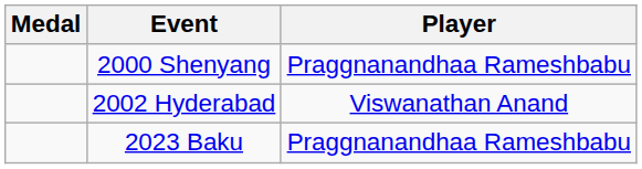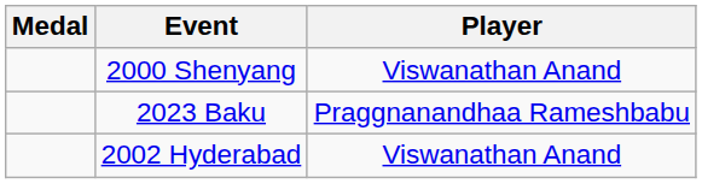2000 Shenyang | Player: Praggnanandhaa Rameshbabu -> Viswanathan Anand
rows swapped: 2002 Hyderabad <-> 2023 Baku
